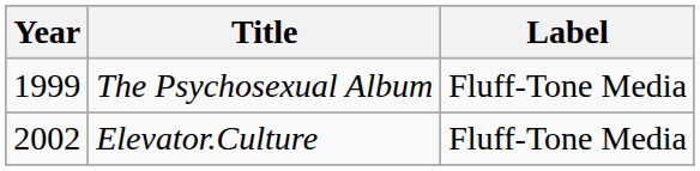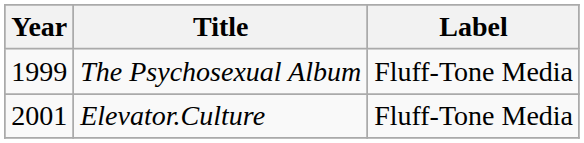Elevator.Culture | Year: 2002 -> 2001
